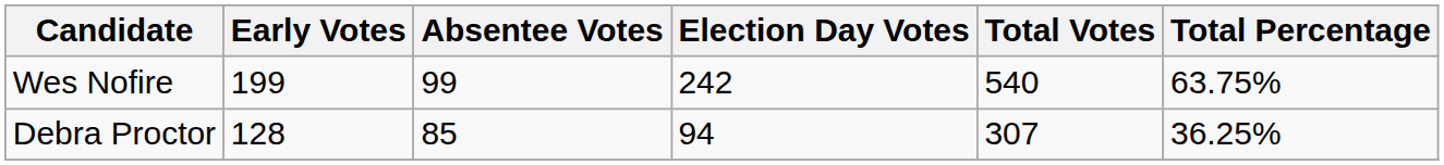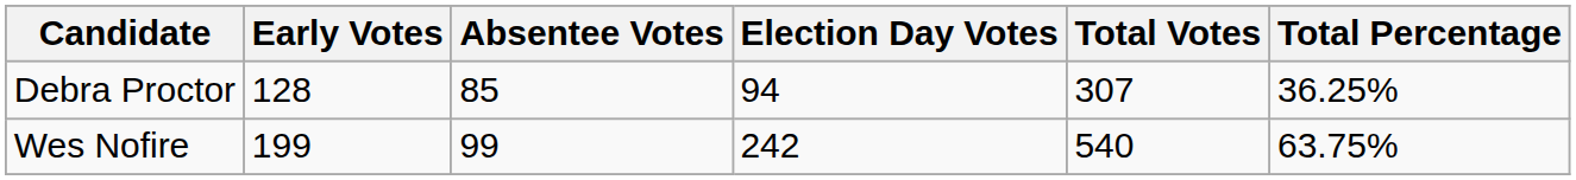rows swapped: Wes Nofire <-> Debra Proctor
